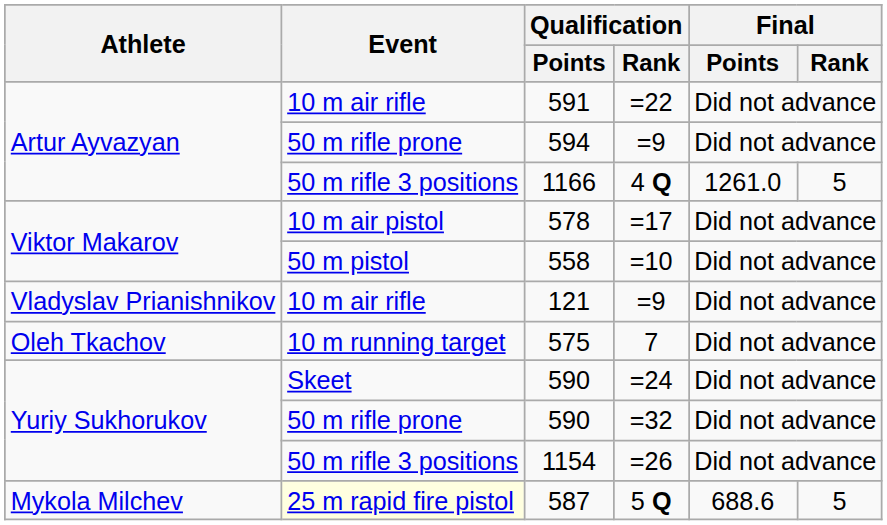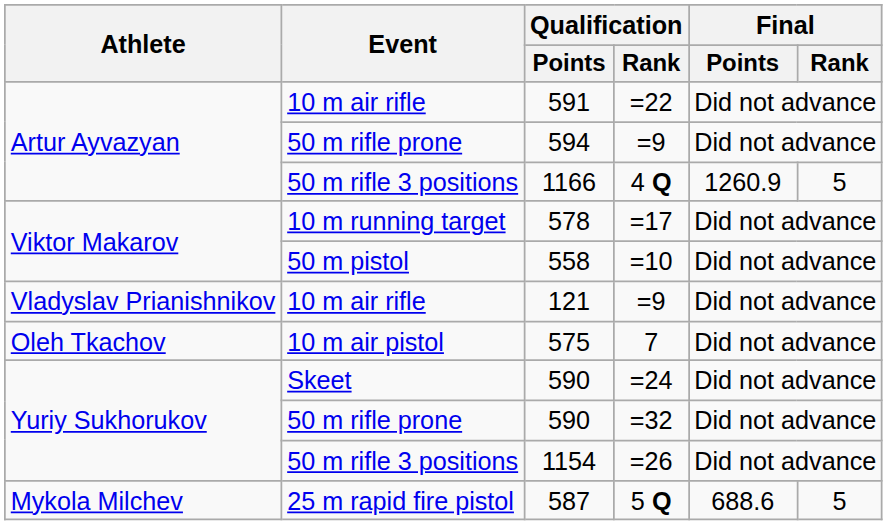1166 | Final / Points: 1261.0 -> 1260.9
578 | Event: 10 m air pistol -> 10 m running target
575 | Event: 10 m running target -> 10 m air pistol
587 | Event: lightyellow background -> no background
